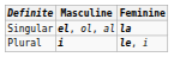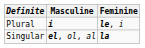rows swapped: Singular <-> Plural
